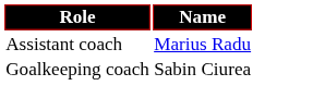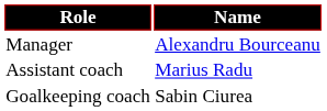+ row: Manager | Alexandru Bourceanu
